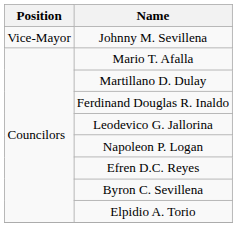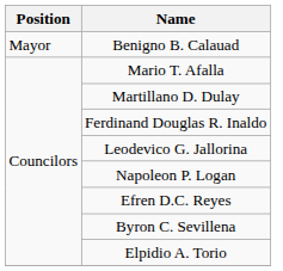+ row: Mayor | Benigno B. Calauad
- row: Vice-Mayor | Johnny M. Sevillena
